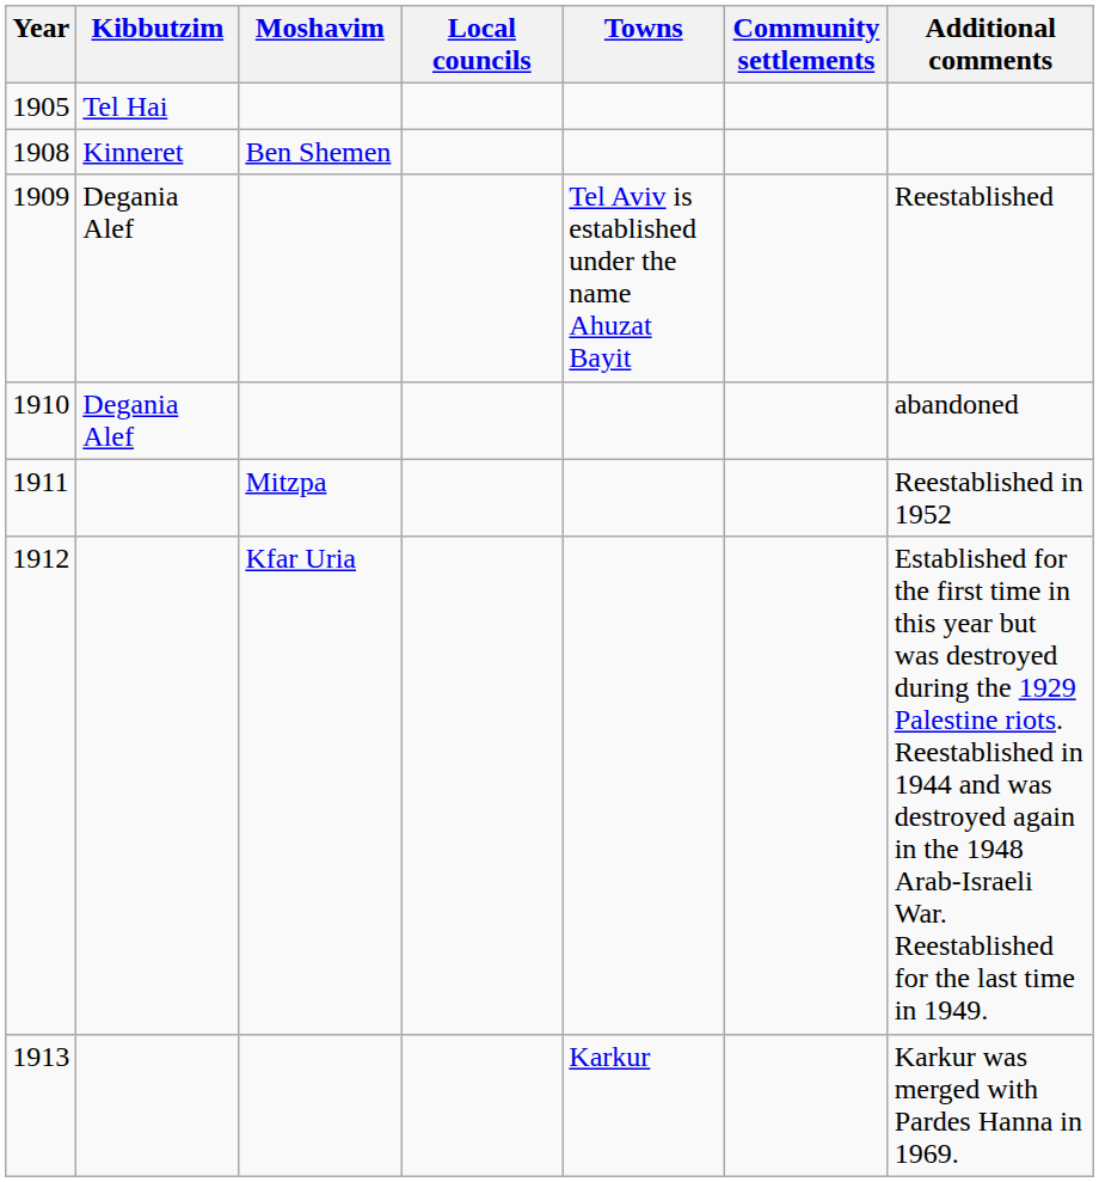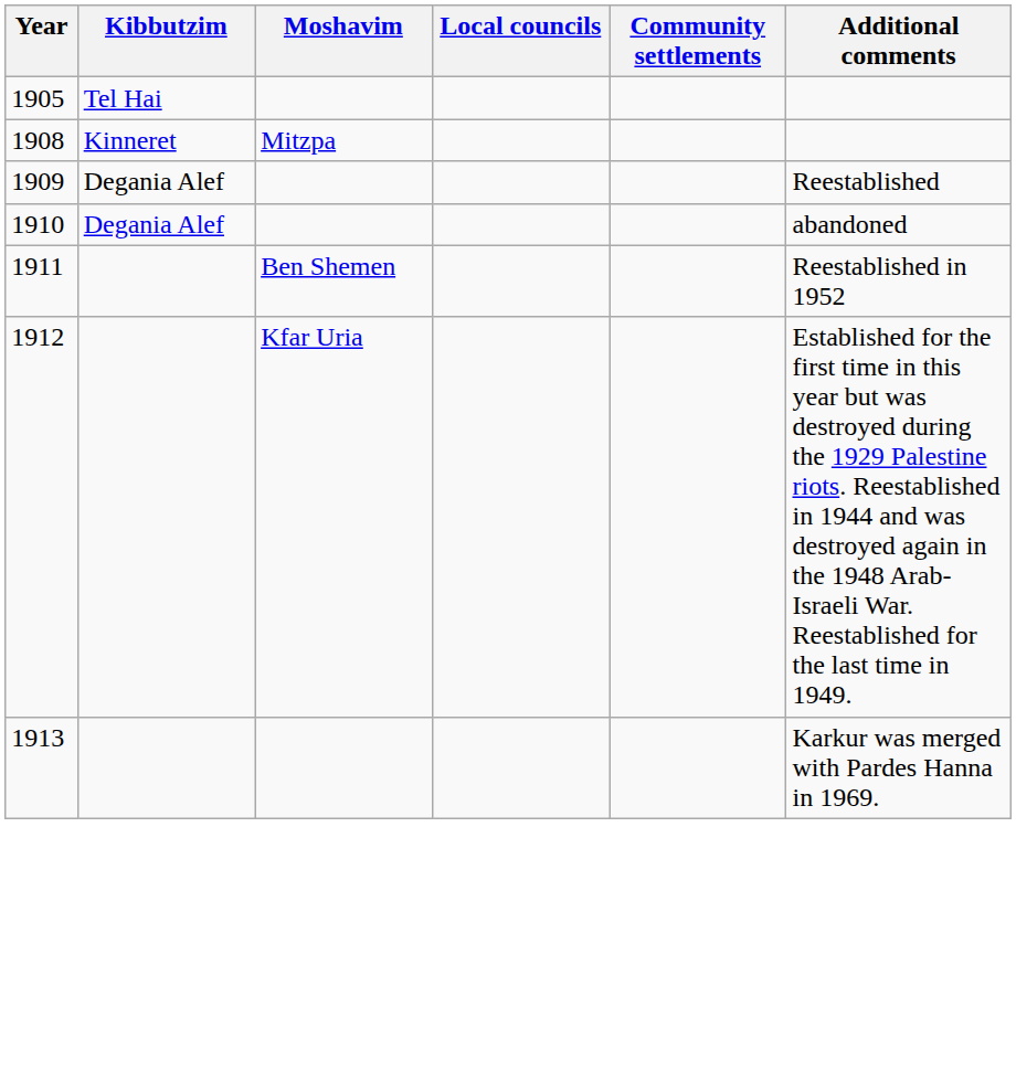- column: Towns | Tel Aviv is established under the name Ahuzat Bayit | Karkur
1908 | Moshavim: Ben Shemen -> Mitzpa
1911 | Moshavim: Mitzpa -> Ben Shemen
